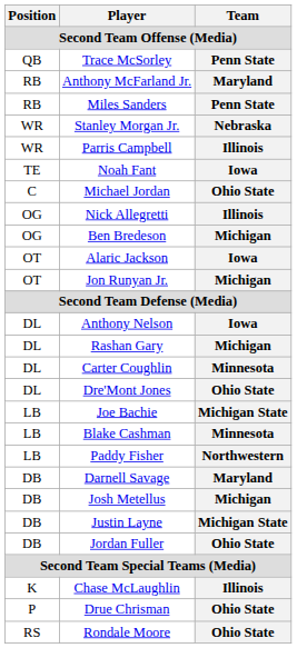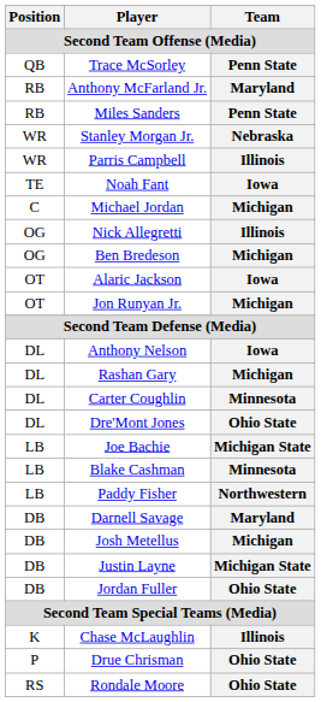Michael Jordan | Team: Ohio State -> Michigan
